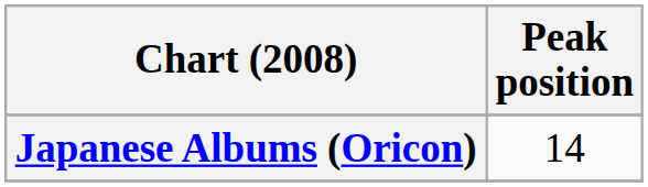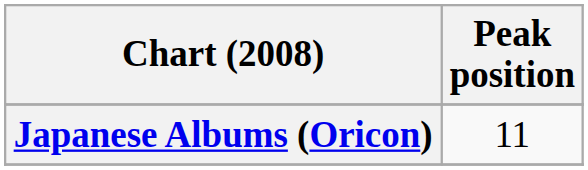Japanese Albums (Oricon) | Peak position: 14 -> 11
